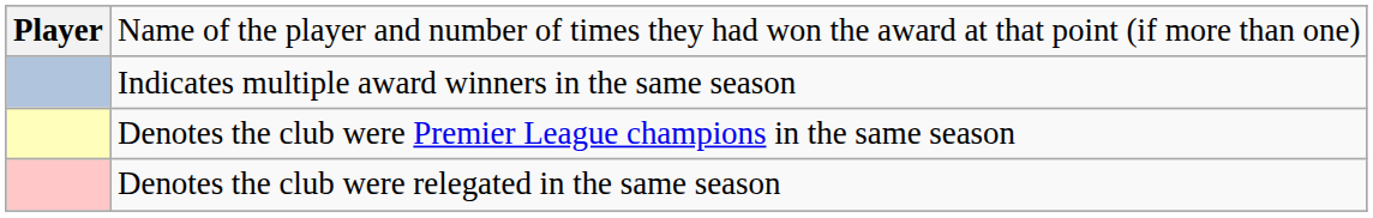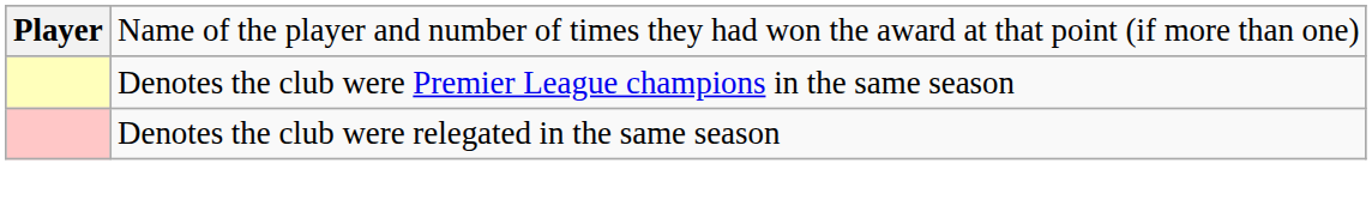- row: Indicates multiple award winners in the same season
